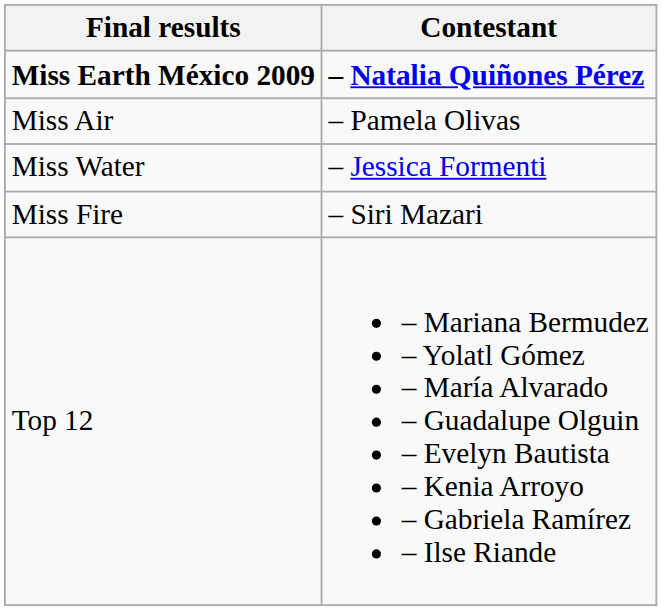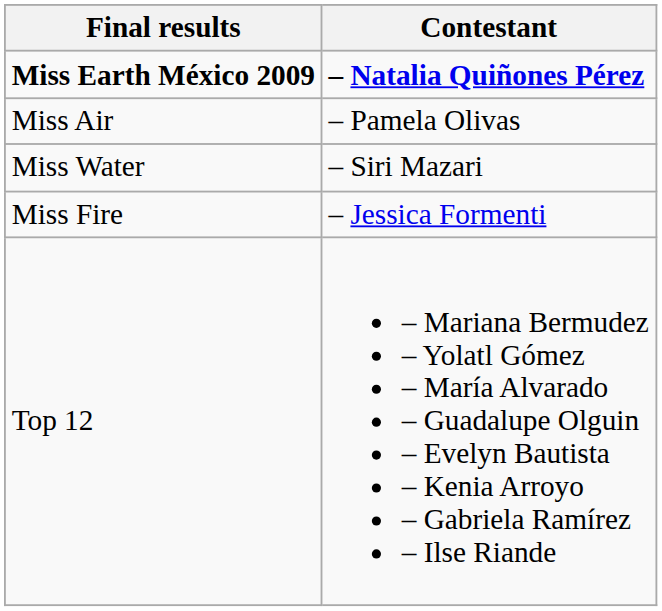Miss Water | Contestant: – Jessica Formenti -> – Siri Mazari
Miss Fire | Contestant: – Siri Mazari -> – Jessica Formenti
